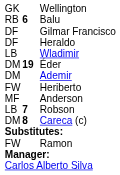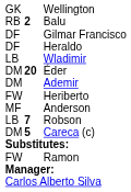Balu | column 2: 6 -> 2
Éder | column 2: 19 -> 20
Careca (c) | column 2: 8 -> 5
